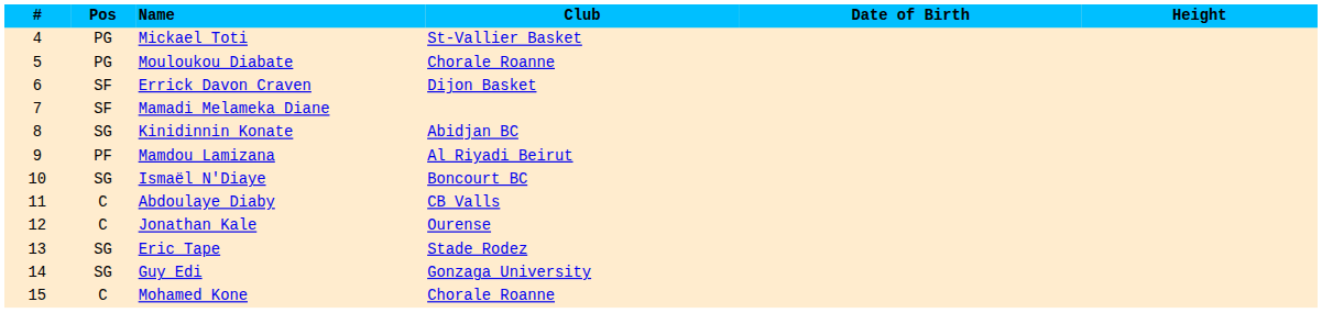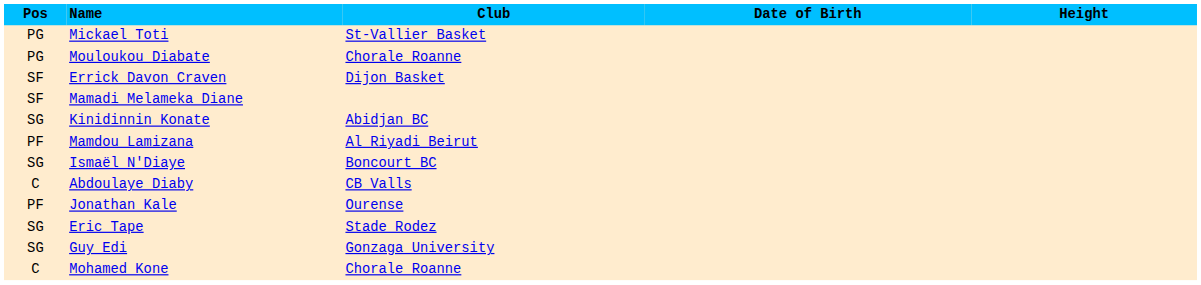- column: # | 4 | 5 | 6 | 7 | 8 | 9 | 10 | 11 | 12 | 13 | 14 | 15
Jonathan Kale | Pos: C -> PF
